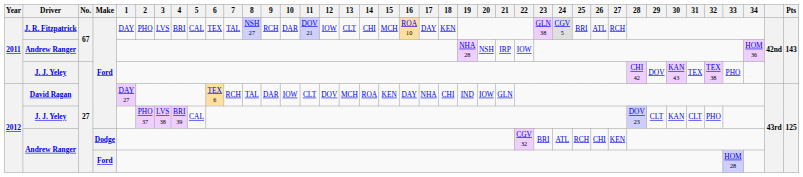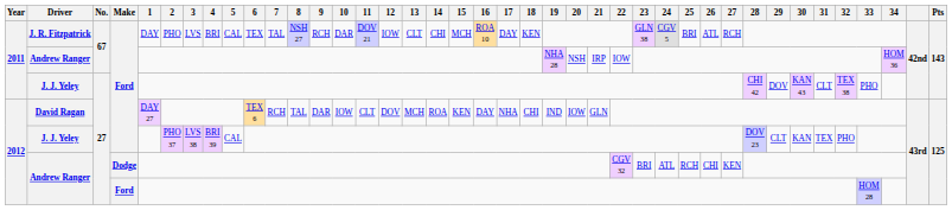2011 / J. J. Yeley | 31: TEX -> CLT
2012 / J. J. Yeley | 31: CLT -> TEX
